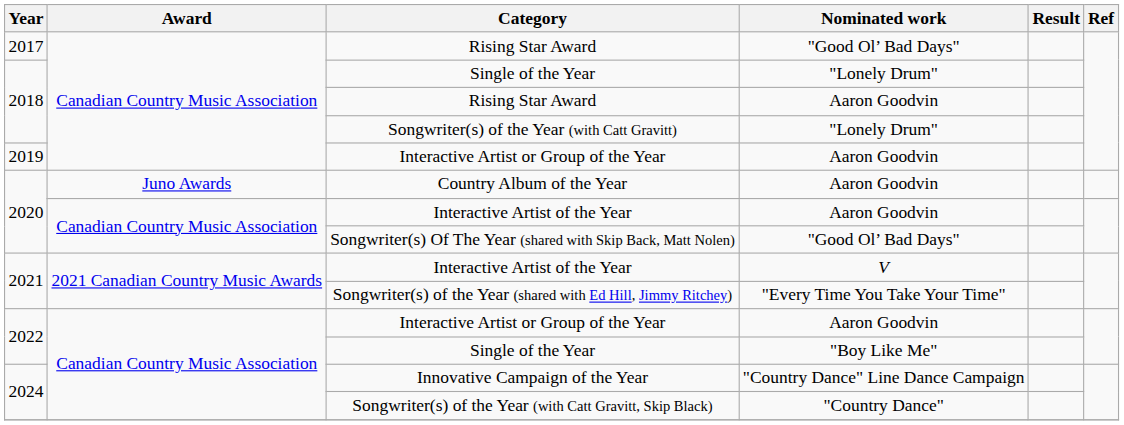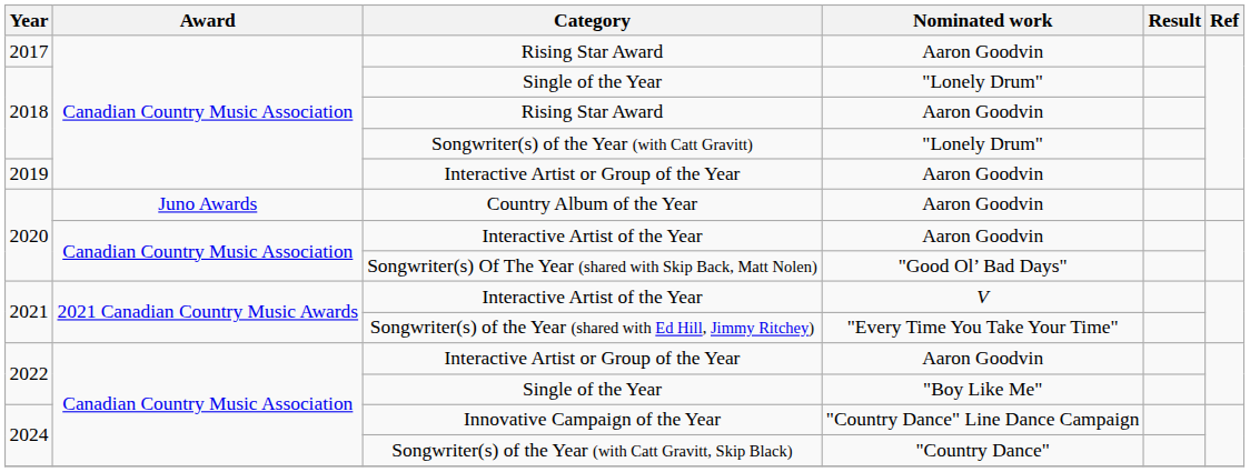2017 / Rising Star Award | Nominated work: "Good Ol’ Bad Days" -> Aaron Goodvin
